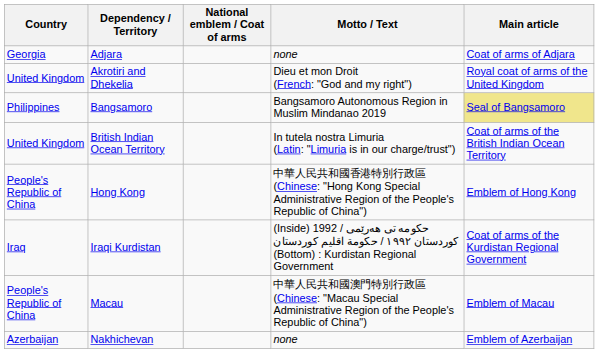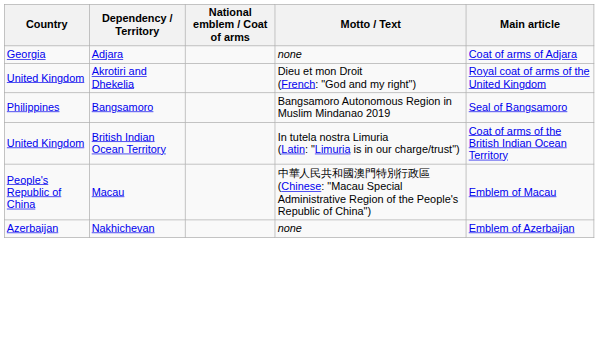Bangsamoro | Main article: khaki background -> no background
- row: People's Republic of China | Hong Kong | 中華人民共和國香港特別行政區 (Chinese: "Hong Kong Special Administrative Region of the People's Republic of China") | Emblem of Hong Kong
- row: Iraq | Iraqi Kurdistan | (Inside) 1992 / حكومه تی هەرێمی كوردستان ١٩٩٢ / حكومة اقليم كوردستان (Bottom) : Kurdistan Regional Government | Coat of arms of the Kurdistan Regional Government
